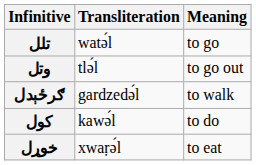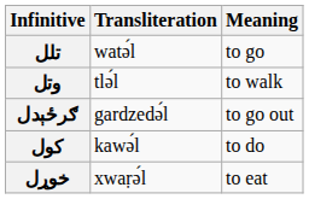وتل | Meaning: to go out -> to walk
ګرځېدل | Meaning: to walk -> to go out
